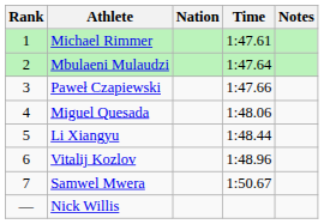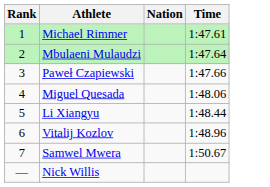- column: Notes
